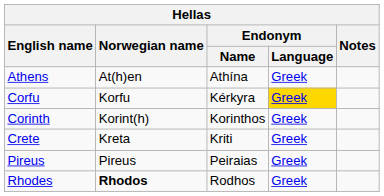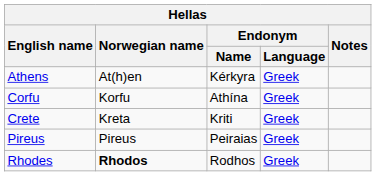Athens | Endonym / Name: Athína -> Kérkyra
Corfu | Endonym / Name: Kérkyra -> Athína
Corfu | Endonym / Language: gold background -> no background
- row: Corinth | Korint(h) | Korinthos | Greek
